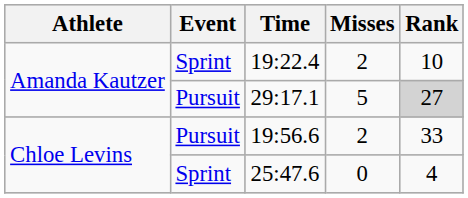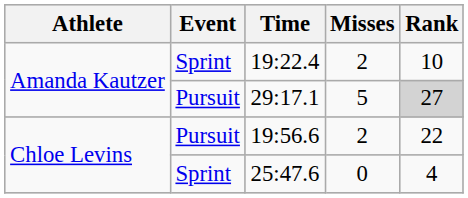19:56.6 | Rank: 33 -> 22
